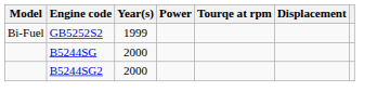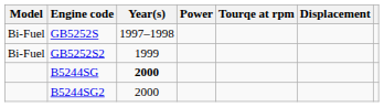+ row: Bi-Fuel | GB5252S | 1997–1998
B5244SG | Year(s): normal -> bold
